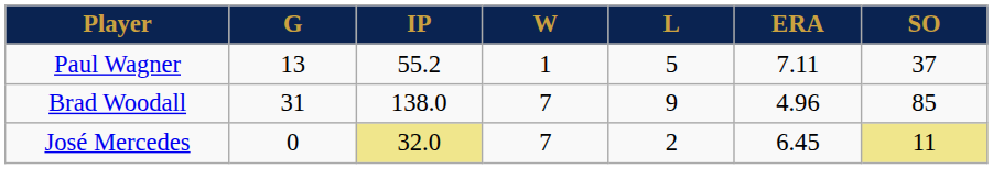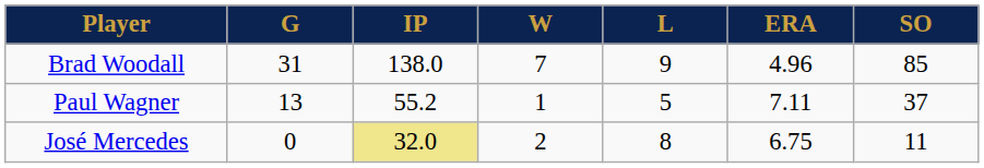rows swapped: Brad Woodall <-> Paul Wagner
José Mercedes | W: 7 -> 2
José Mercedes | L: 2 -> 8
José Mercedes | ERA: 6.45 -> 6.75
José Mercedes | SO: khaki background -> no background
